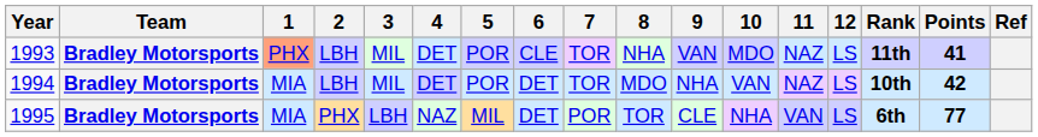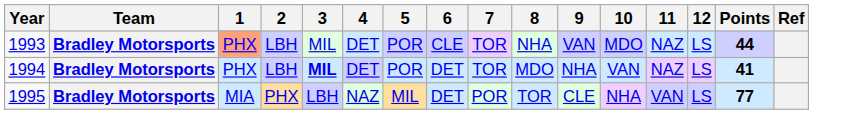- column: Rank | 11th | 10th | 6th
1993 | Points: 41 -> 44
1994 | 1: MIA -> PHX
1994 | 3: normal -> bold
1994 | Points: 42 -> 41
